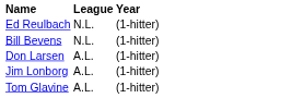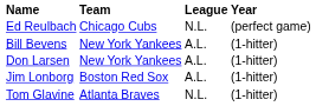+ column: Team | Chicago Cubs | New York Yankees | New York Yankees | Boston Red Sox | Atlanta Braves
Ed Reulbach | Year: (1-hitter) -> (perfect game)
Bill Bevens | League: N.L. -> A.L.
Tom Glavine | League: A.L. -> N.L.
